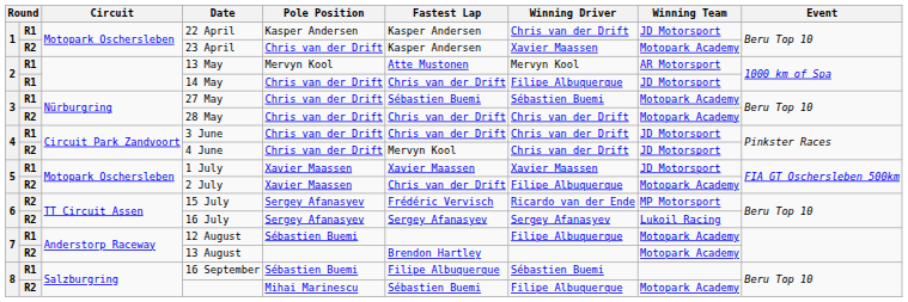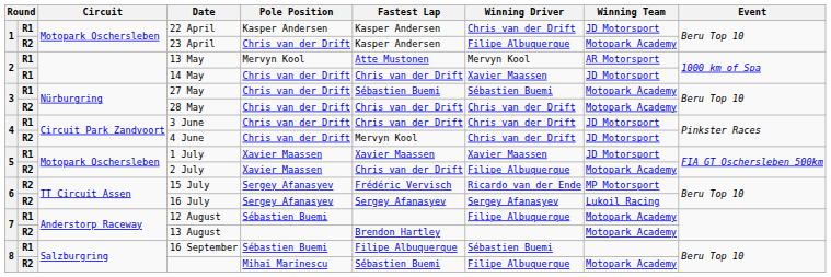23 April | Winning Driver: Xavier Maassen -> Filipe Albuquerque
14 May | Winning Driver: Filipe Albuquerque -> Xavier Maassen
